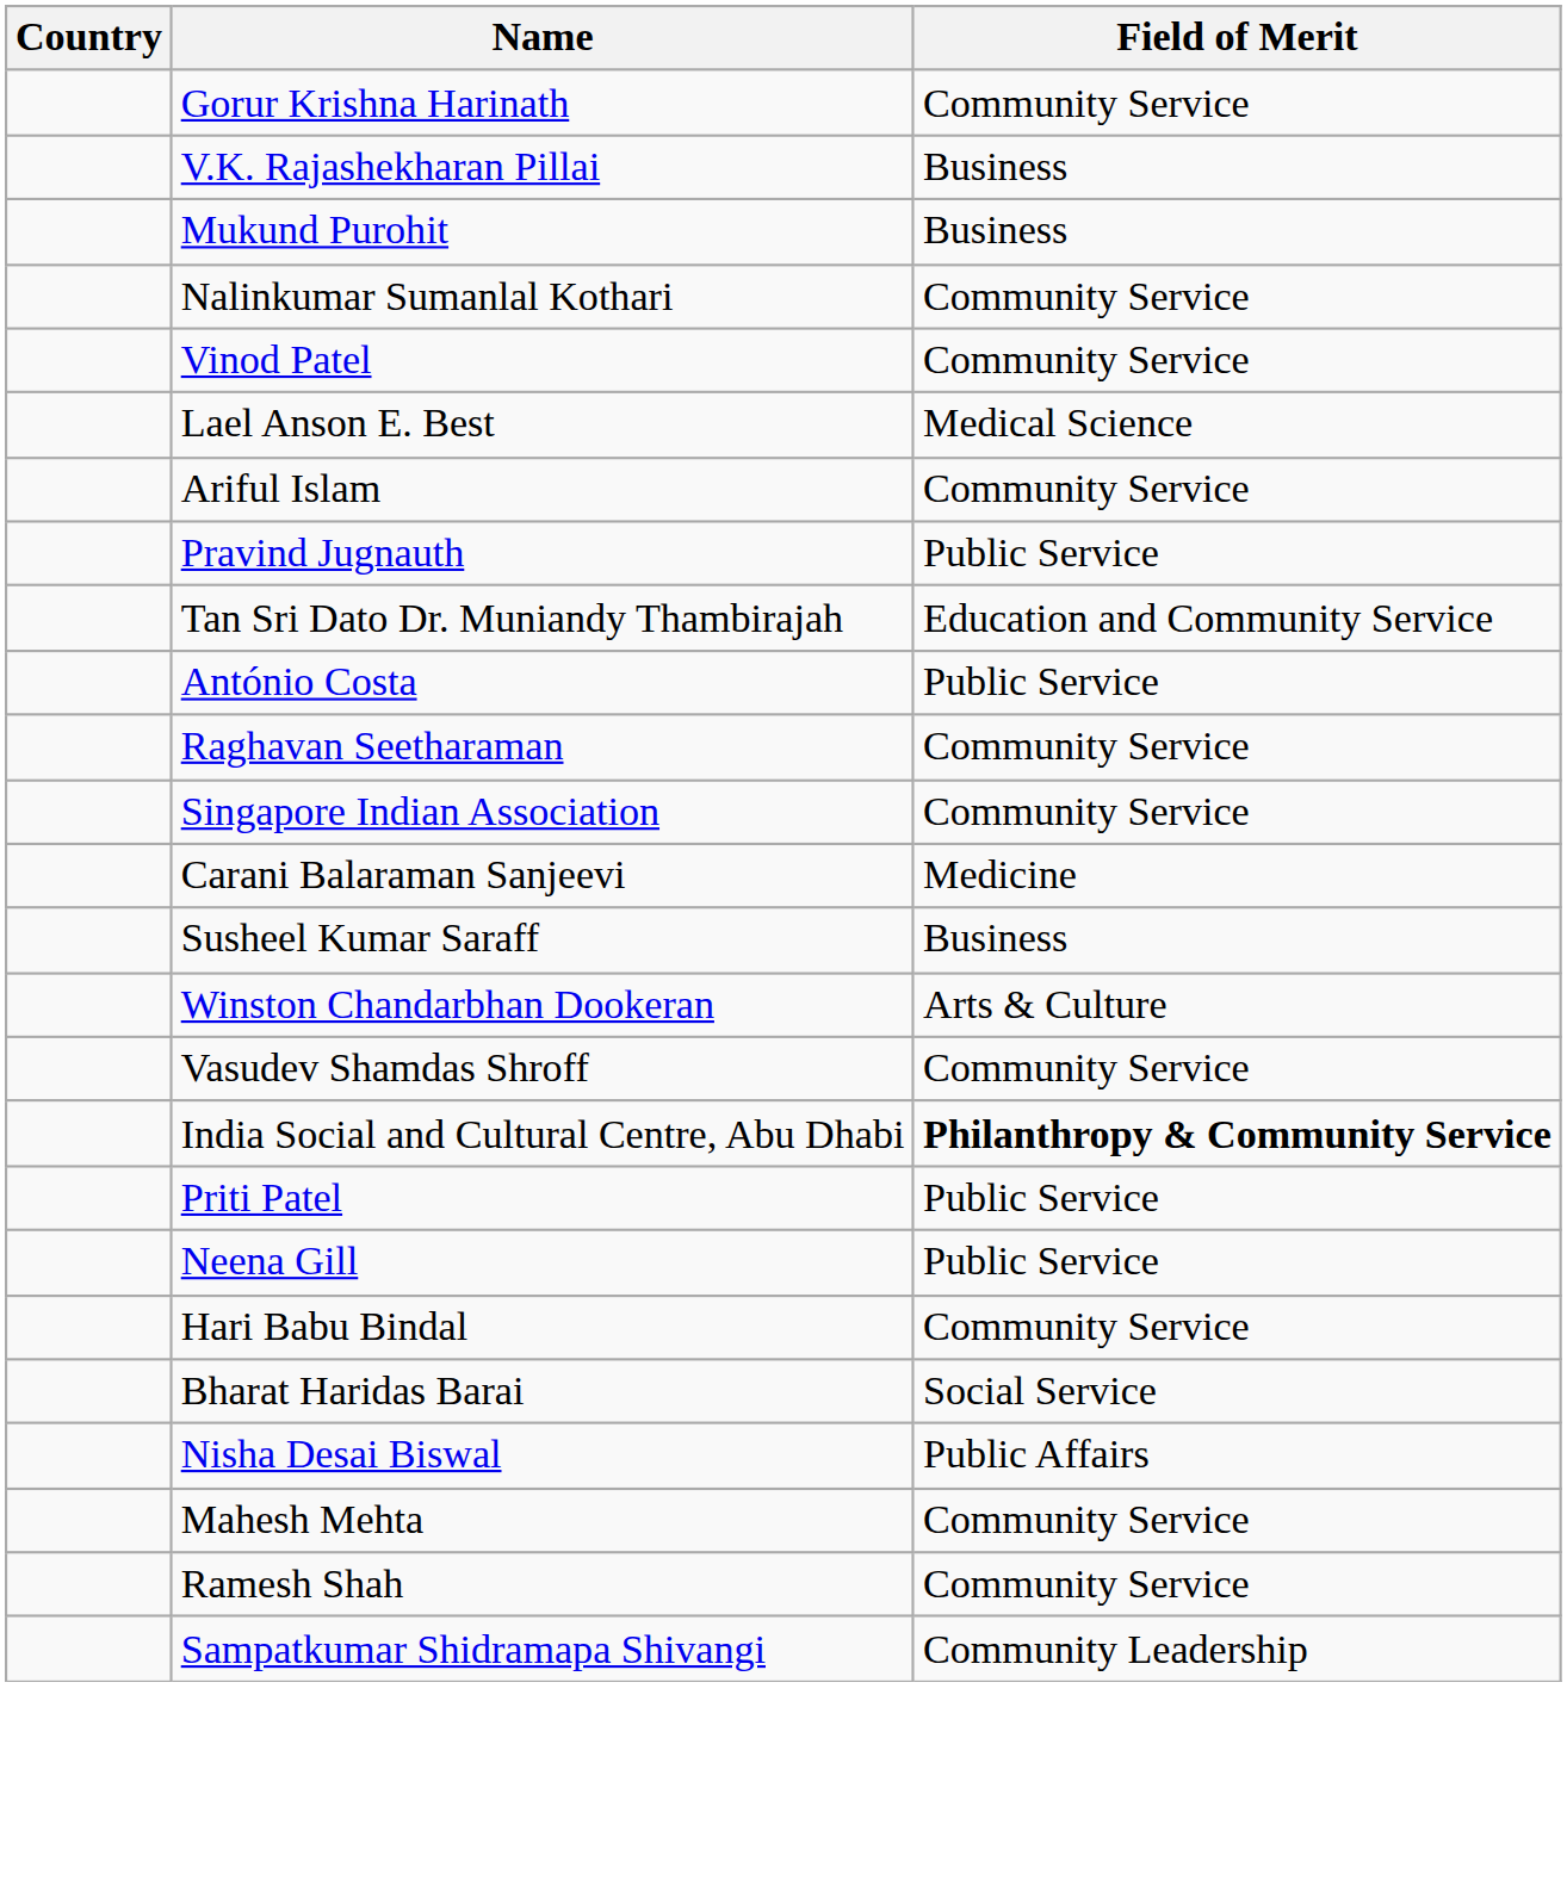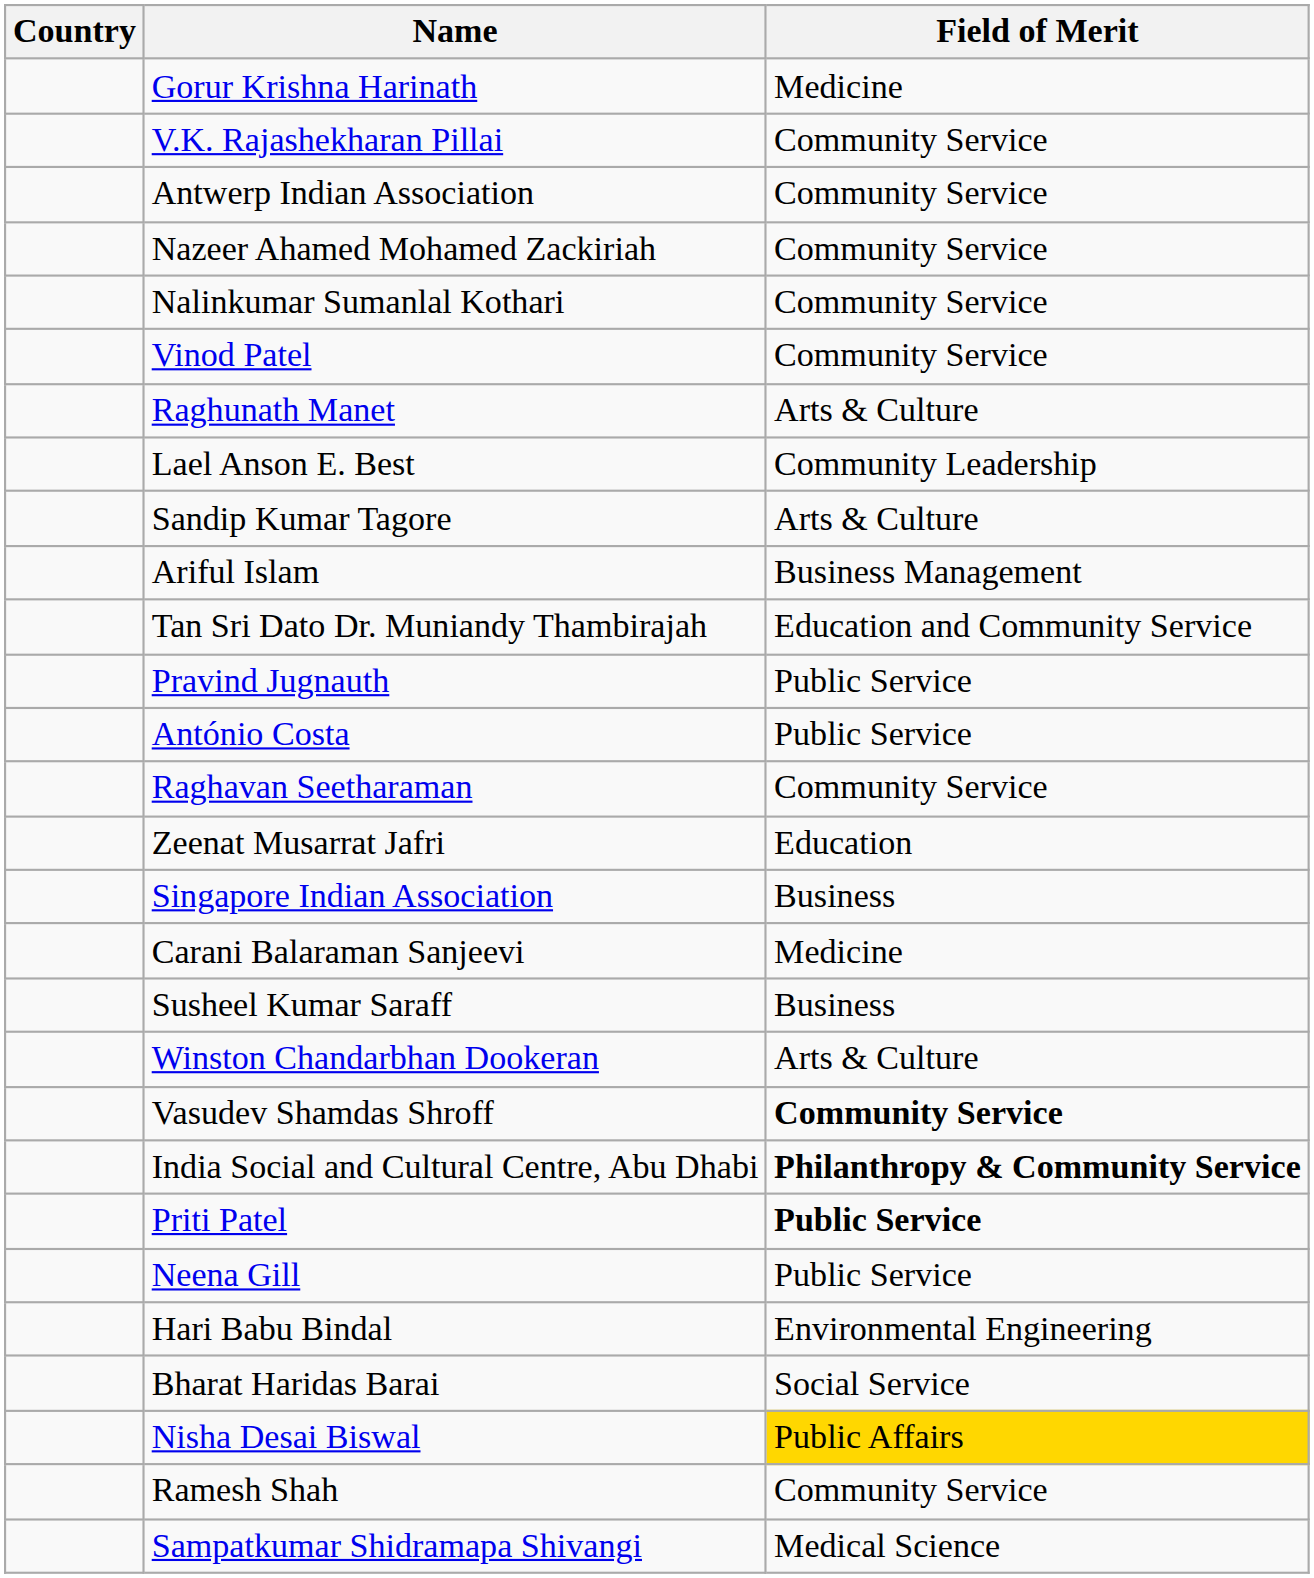Gorur Krishna Harinath | Field of Merit: Community Service -> Medicine
V.K. Rajashekharan Pillai | Field of Merit: Business -> Community Service
+ row: Antwerp Indian Association | Community Service
+ row: Nazeer Ahamed Mohamed Zackiriah | Community Service
- row: Mukund Purohit | Business
+ row: Raghunath Manet | Arts & Culture
Lael Anson E. Best | Field of Merit: Medical Science -> Community Leadership
+ row: Sandip Kumar Tagore | Arts & Culture
Ariful Islam | Field of Merit: Community Service -> Business Management
rows swapped: Tan Sri Dato Dr. Muniandy Thambirajah <-> Pravind Jugnauth
+ row: Zeenat Musarrat Jafri | Education
Singapore Indian Association | Field of Merit: Community Service -> Business
Vasudev Shamdas Shroff | Field of Merit: normal -> bold
Priti Patel | Field of Merit: normal -> bold
Hari Babu Bindal | Field of Merit: Community Service -> Environmental Engineering
Nisha Desai Biswal | Field of Merit: no background -> gold background
- row: Mahesh Mehta | Community Service
Sampatkumar Shidramapa Shivangi | Field of Merit: Community Leadership -> Medical Science
